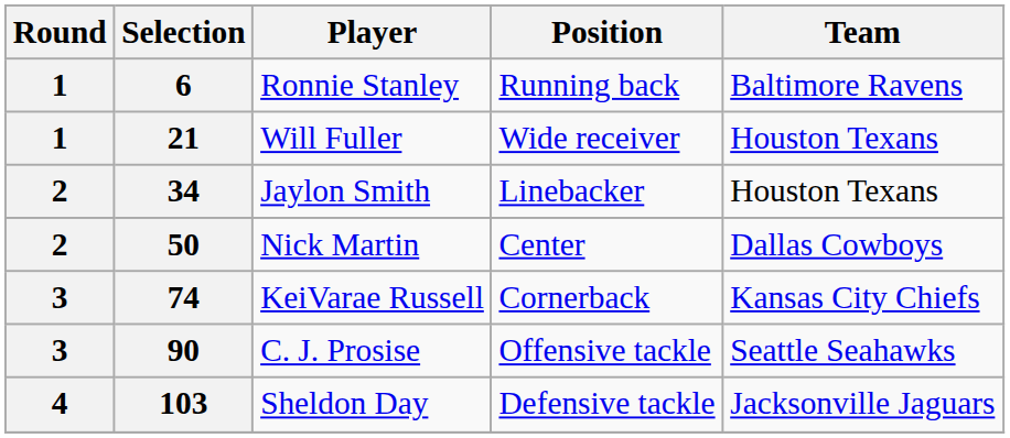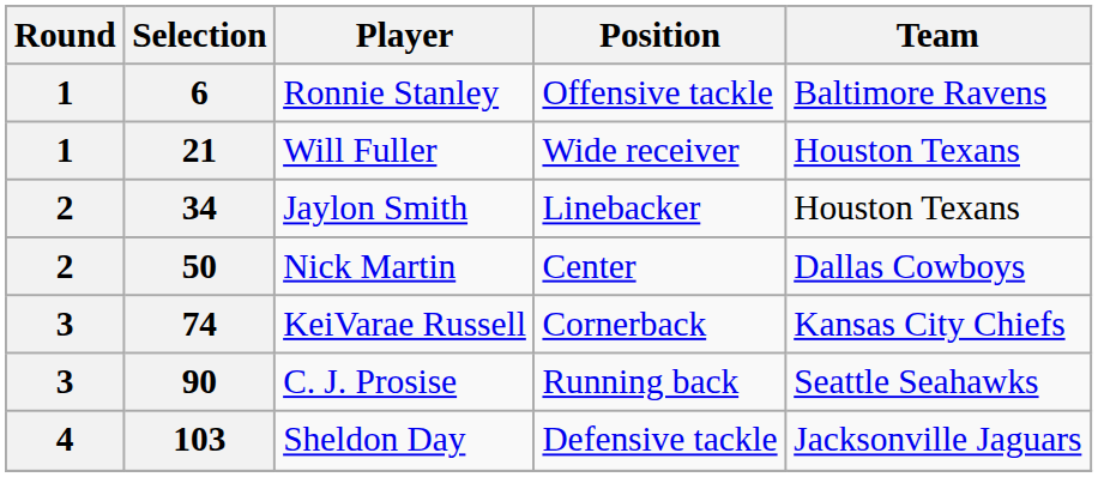6 | Position: Running back -> Offensive tackle
90 | Position: Offensive tackle -> Running back
